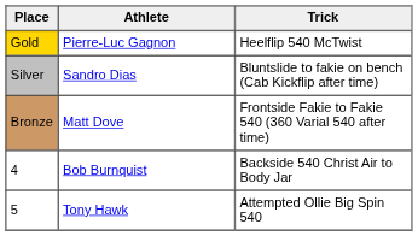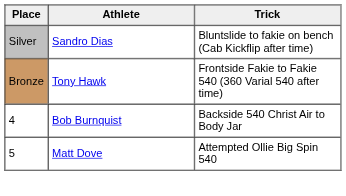- row: Gold | Pierre-Luc Gagnon | Heelflip 540 McTwist
Bronze | Athlete: Matt Dove -> Tony Hawk
5 | Athlete: Tony Hawk -> Matt Dove
